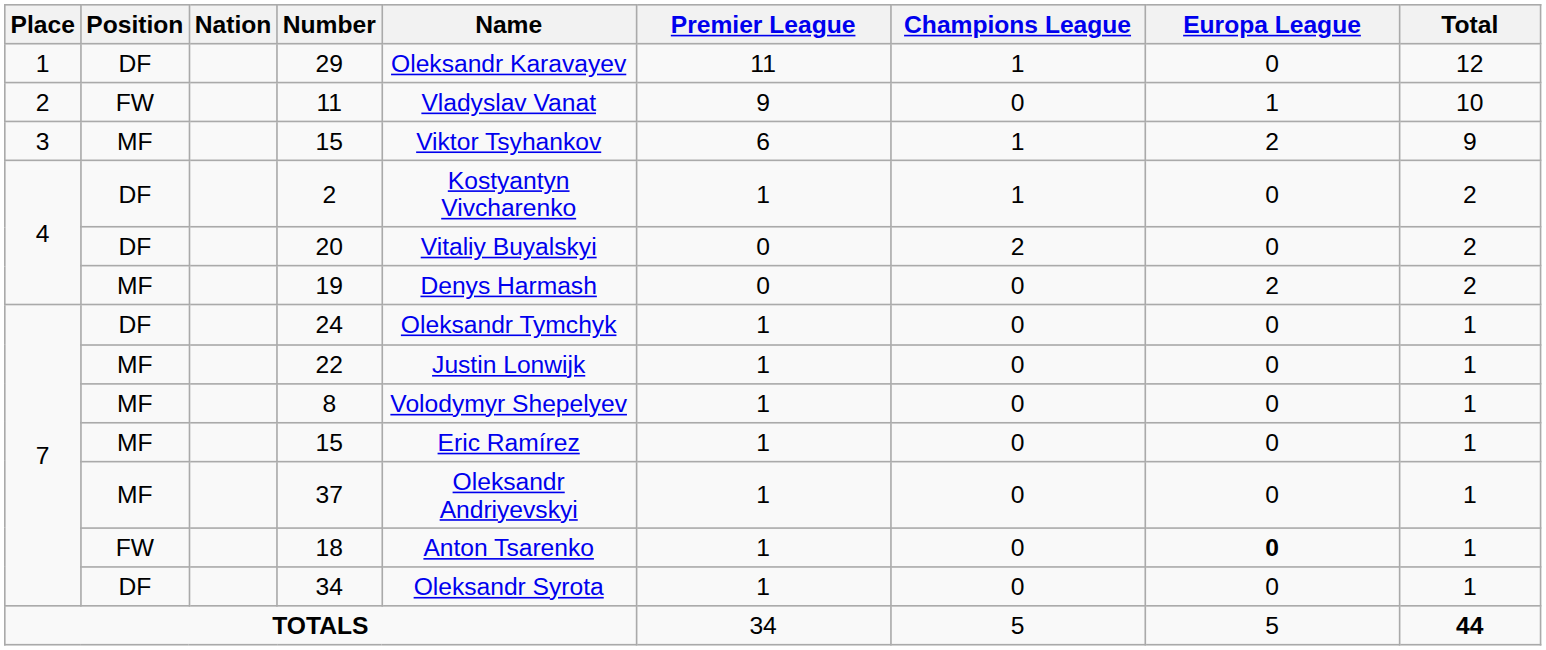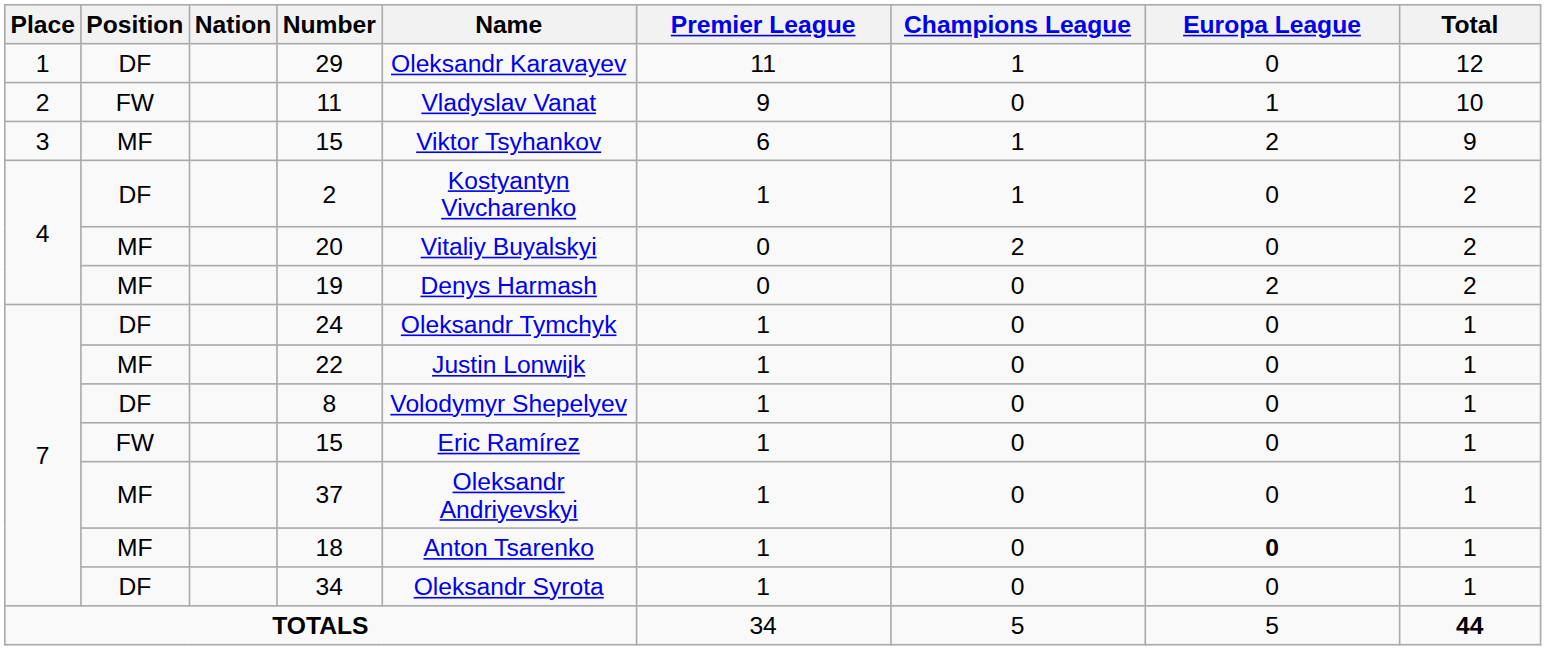20 | Position: DF -> MF
8 | Position: MF -> DF
7 / 15 | Position: MF -> FW
18 | Position: FW -> MF
